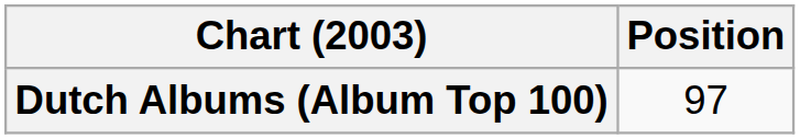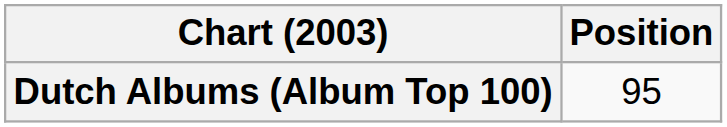Dutch Albums (Album Top 100) | Position: 97 -> 95
